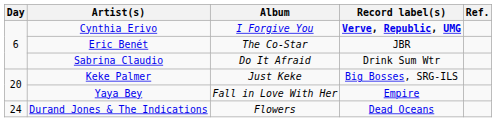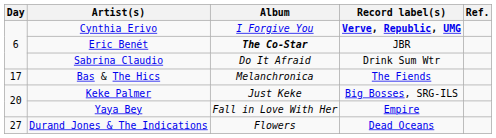Eric Benét | Album: normal -> bold
+ row: 17 | Bas & The Hics | Melanchronica | The Fiends
Durand Jones & The Indications | Day: 24 -> 27
